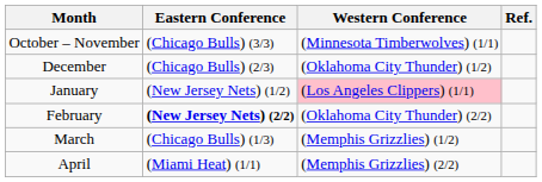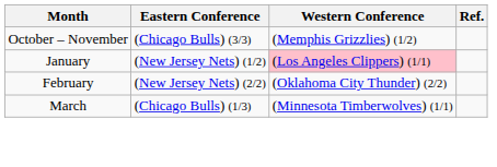October – November | Western Conference: (Minnesota Timberwolves) (1/1) -> (Memphis Grizzlies) (1/2)
- row: December | (Chicago Bulls) (2/3) | (Oklahoma City Thunder) (1/2)
February | Eastern Conference: bold -> normal
March | Western Conference: (Memphis Grizzlies) (1/2) -> (Minnesota Timberwolves) (1/1)
- row: April | (Miami Heat) (1/1) | (Memphis Grizzlies) (2/2)
